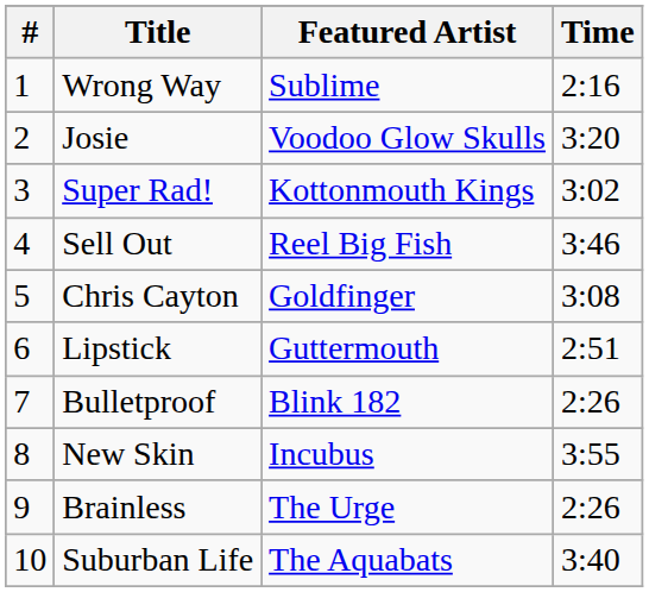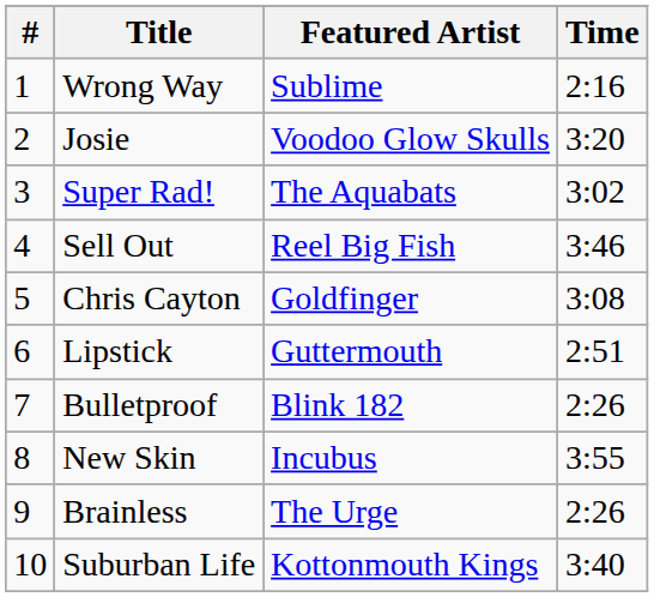Super Rad! | Featured Artist: Kottonmouth Kings -> The Aquabats
Suburban Life | Featured Artist: The Aquabats -> Kottonmouth Kings
